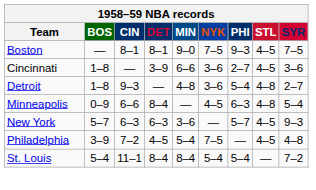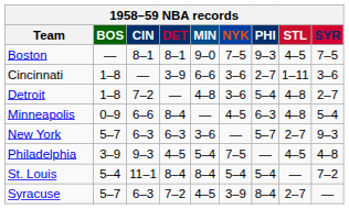Cincinnati | STL: 4–5 -> 1–11
Detroit | CIN: 9–3 -> 7–2
New York | STL: 4–5 -> 2–7
Philadelphia | CIN: 7–2 -> 9–3
+ row: Syracuse | 5–7 | 6–3 | 7–2 | 4–5 | 3–9 | 8–4 | 2–7 | —
